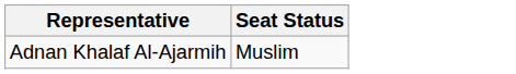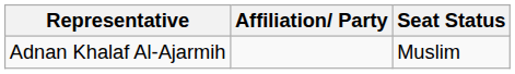+ column: Affiliation/ Party
